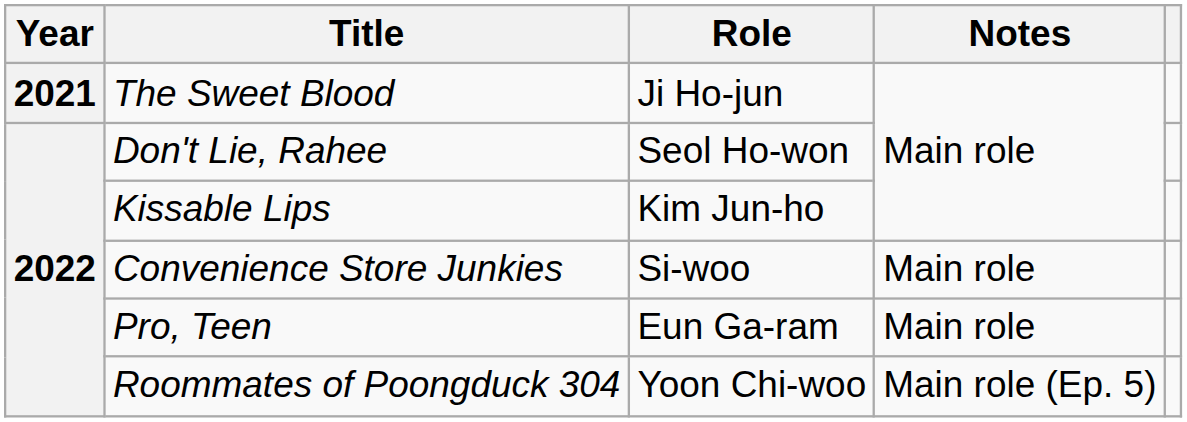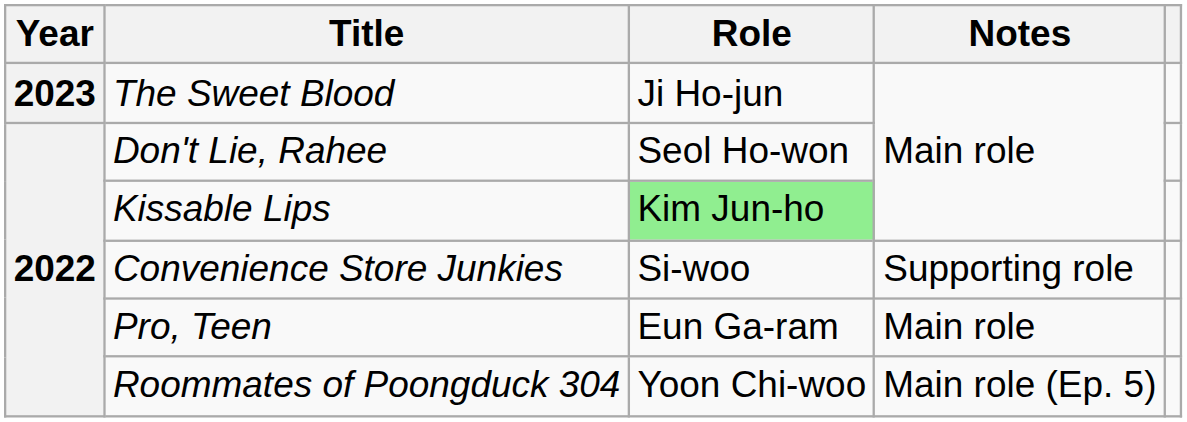The Sweet Blood | Year: 2021 -> 2023
Kissable Lips | Role: no background -> lightgreen background
Convenience Store Junkies | Notes: Main role -> Supporting role
